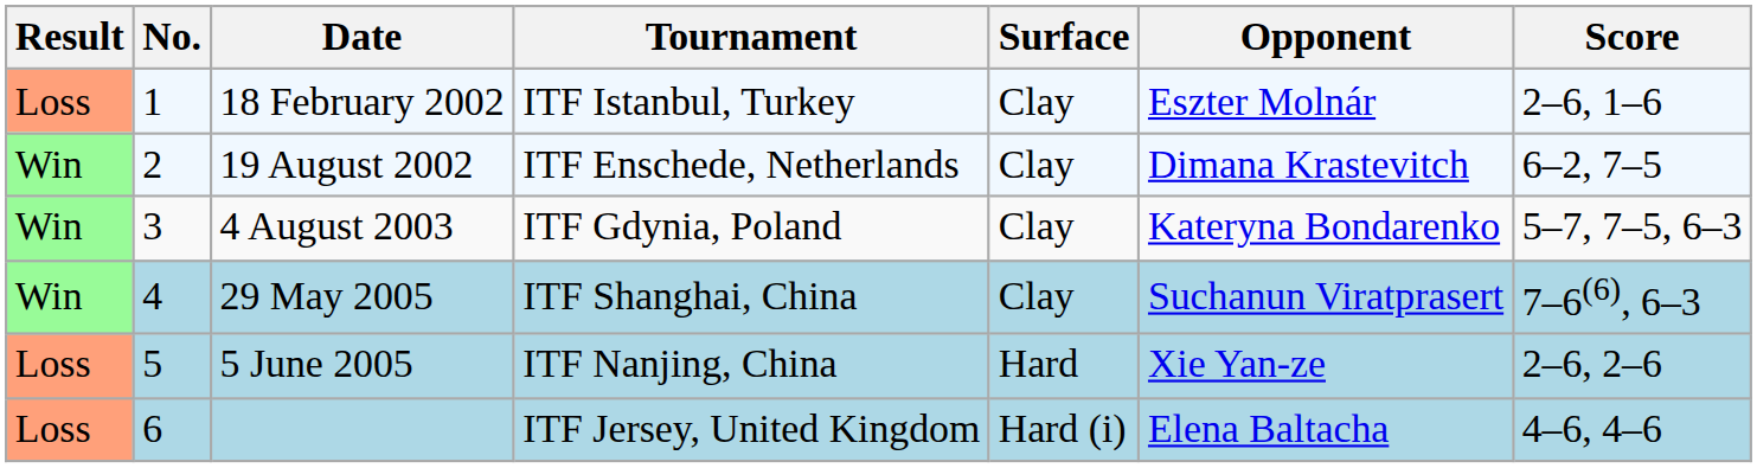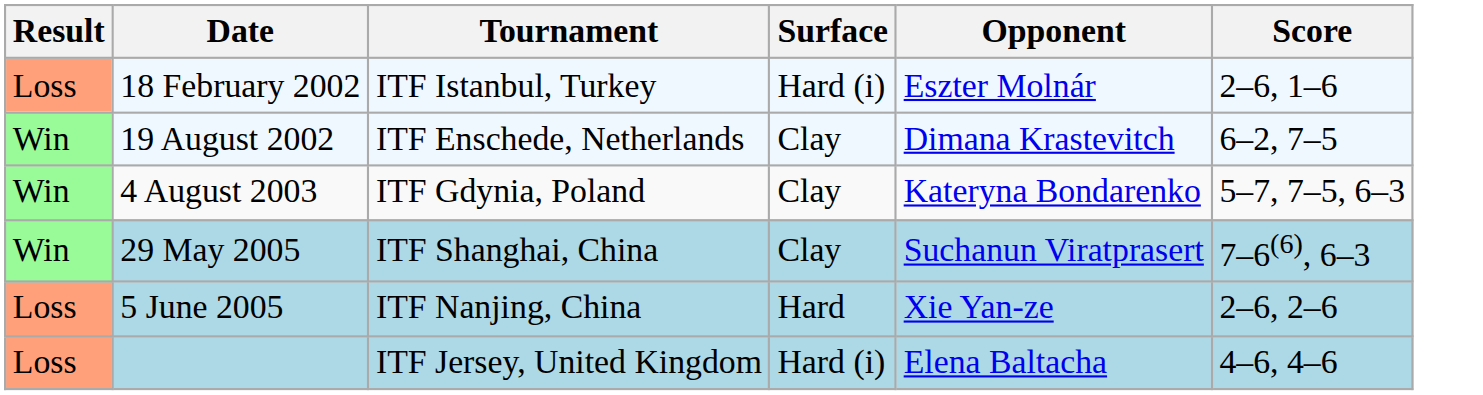- column: No. | 1 | 2 | 3 | 4 | 5 | 6
18 February 2002 | Surface: Clay -> Hard (i)
